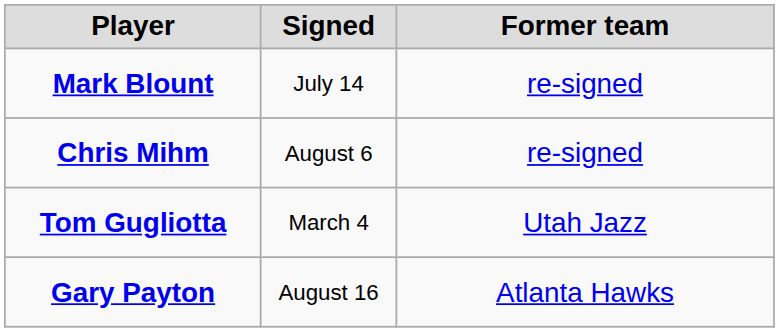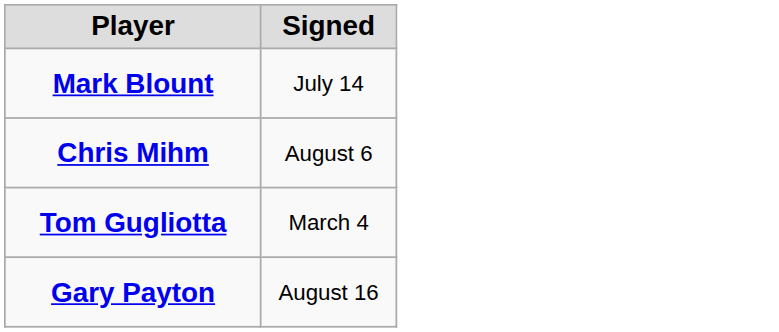- column: Former team | re-signed | re-signed | Utah Jazz | Atlanta Hawks
